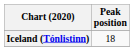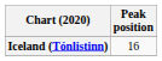Iceland (Tónlistinn) | Peak position: 18 -> 16
